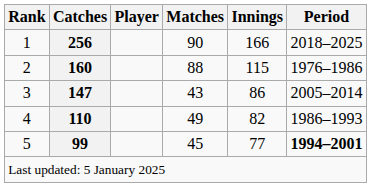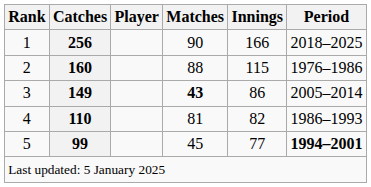3 | Catches: 147 -> 149
3 | Matches: normal -> bold
4 | Matches: 49 -> 81
